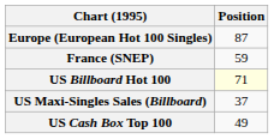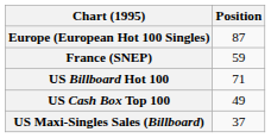US Billboard Hot 100 | Position: lightyellow background -> no background
rows swapped: US Maxi-Singles Sales (Billboard) <-> US Cash Box Top 100
